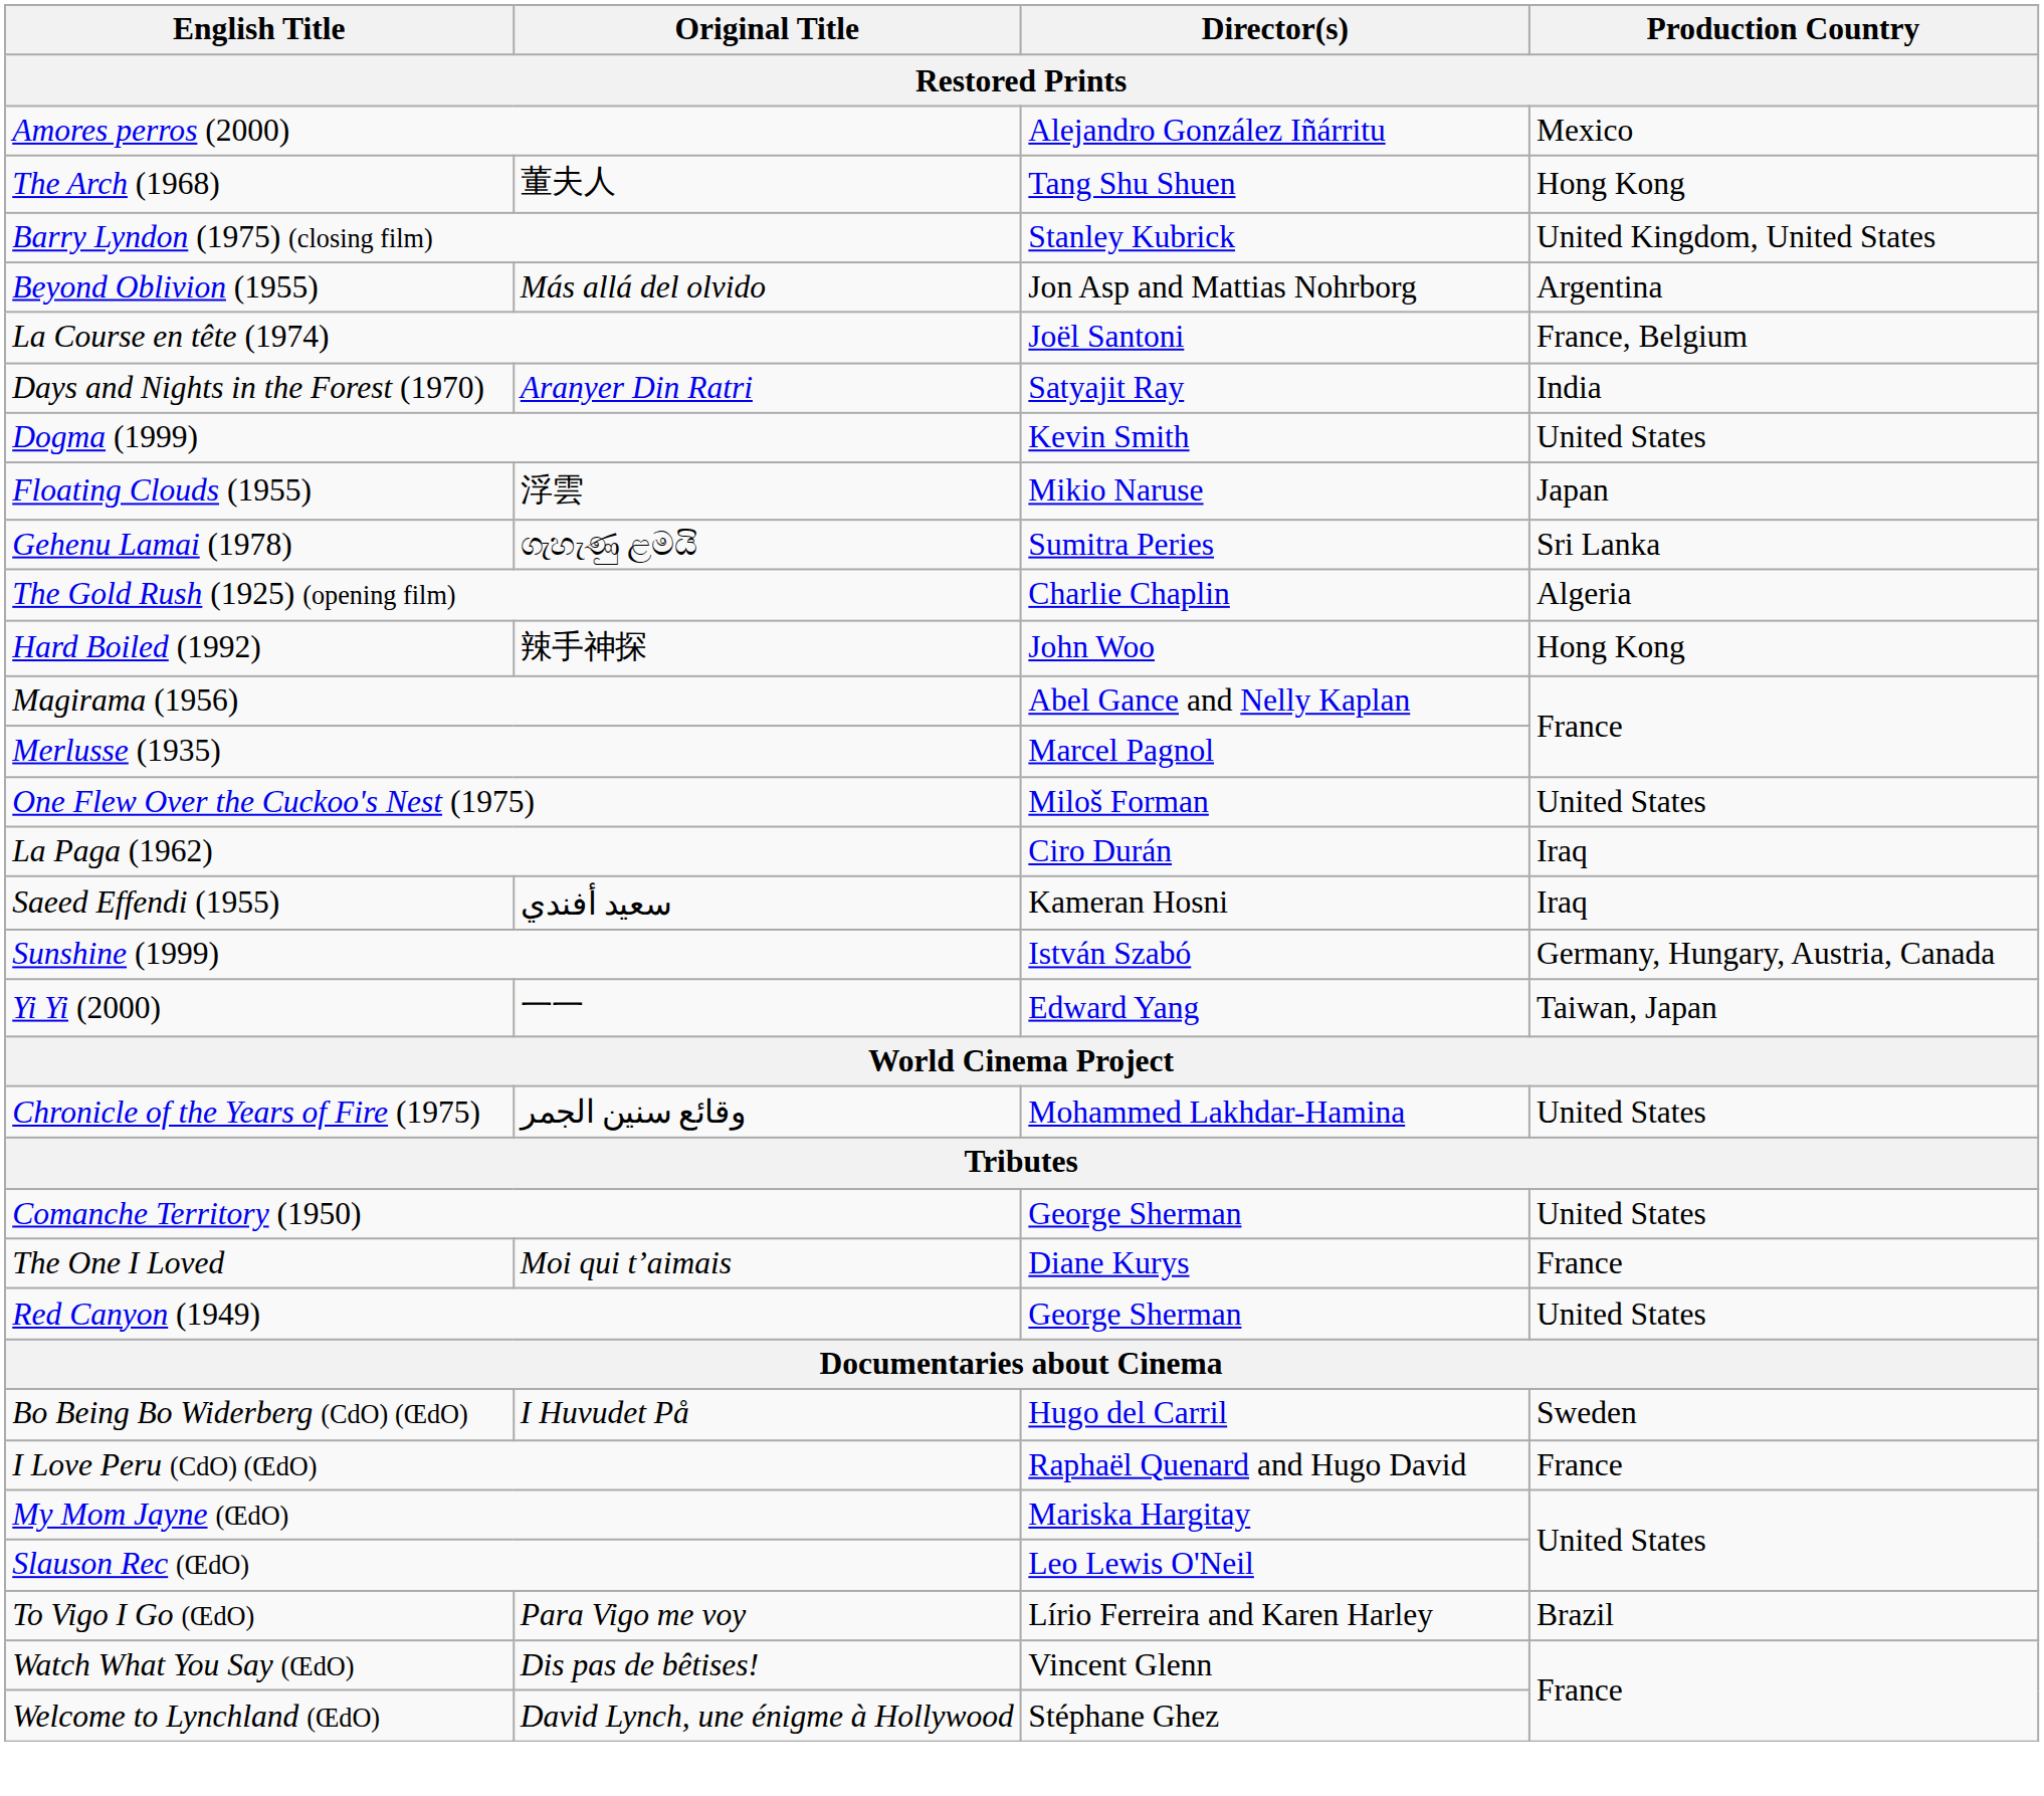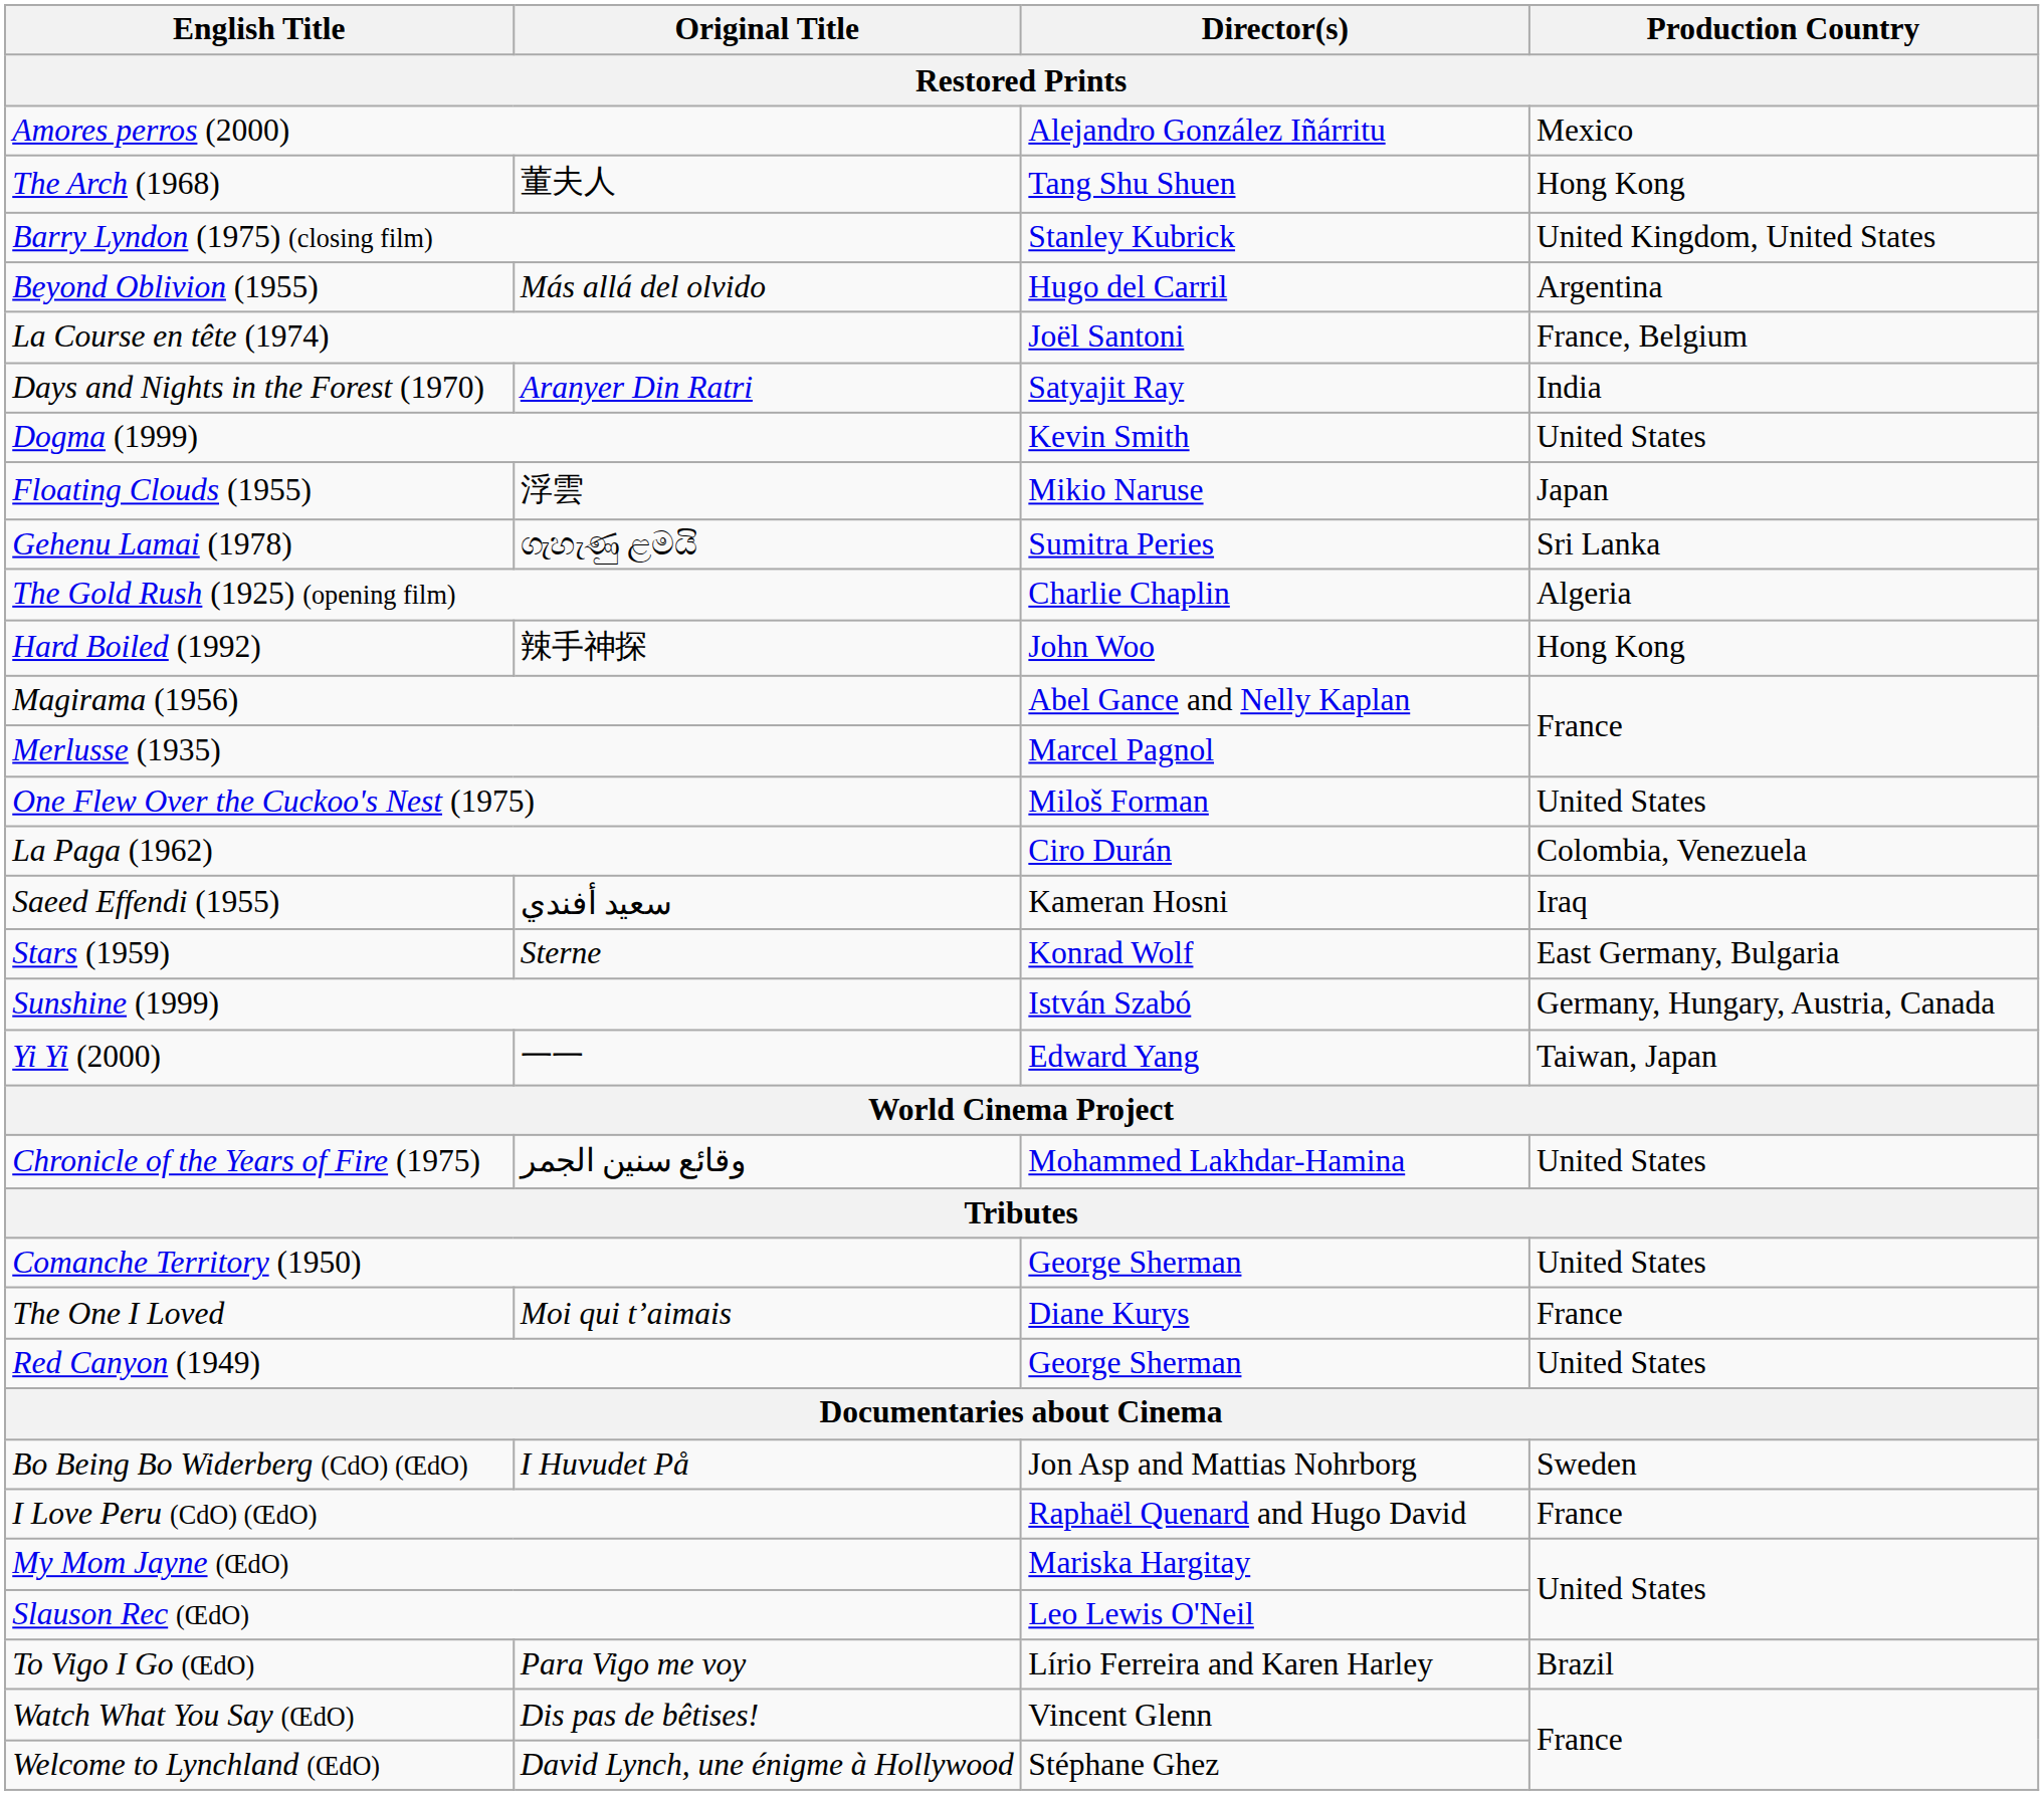Beyond Oblivion (1955) | Director(s): Jon Asp and Mattias Nohrborg -> Hugo del Carril
La Paga (1962) | Production Country: Iraq -> Colombia, Venezuela
+ row: Stars (1959) | Sterne | Konrad Wolf | East Germany, Bulgaria
Bo Being Bo Widerberg (CdO) (ŒdO) | Director(s): Hugo del Carril -> Jon Asp and Mattias Nohrborg
